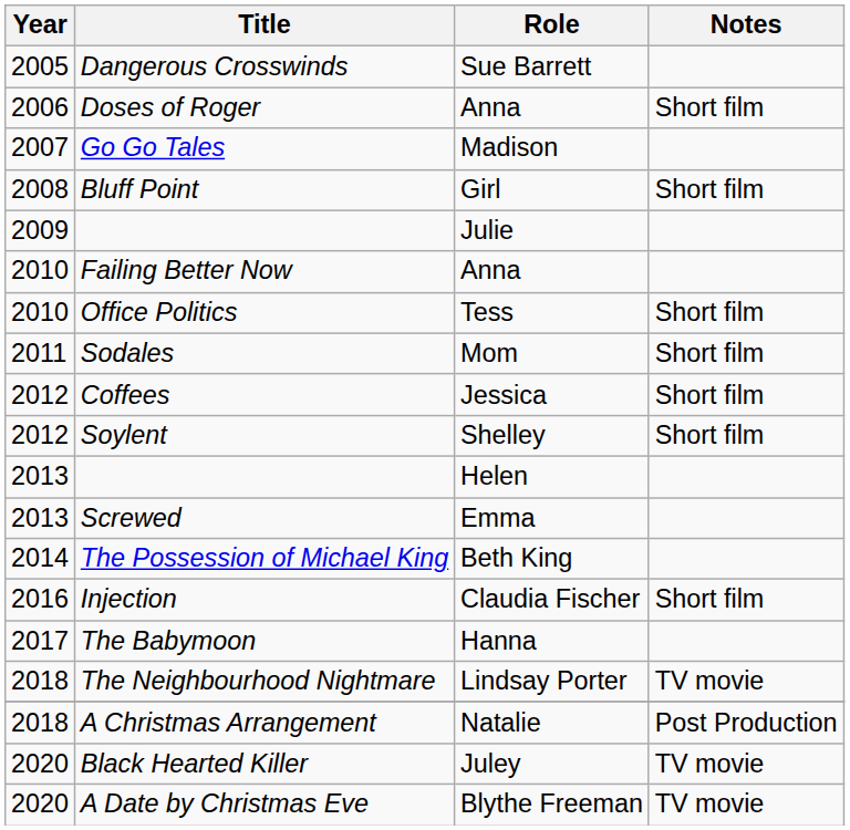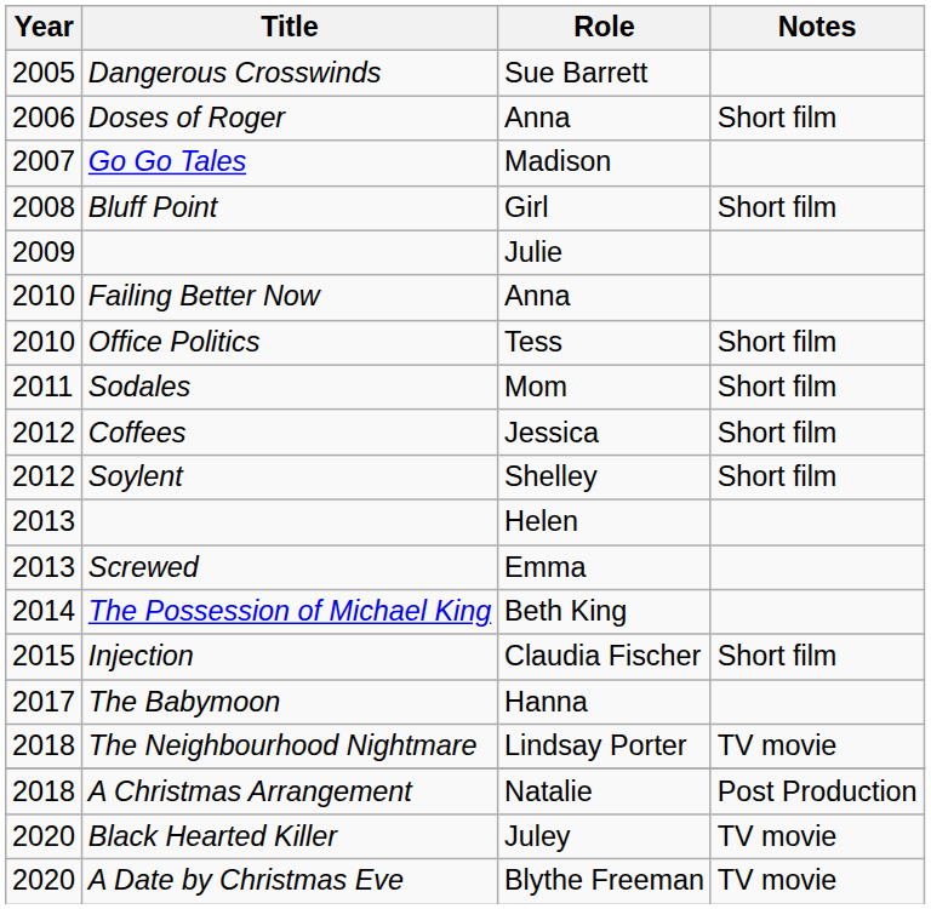Injection | Year: 2016 -> 2015
